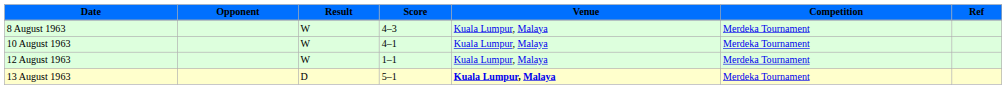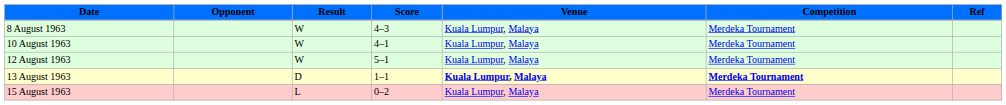12 August 1963 | Score: 1–1 -> 5–1
13 August 1963 | Score: 5–1 -> 1–1
13 August 1963 | Competition: normal -> bold
+ row: 15 August 1963 | L | 0–2 | Kuala Lumpur, Malaya | Merdeka Tournament
